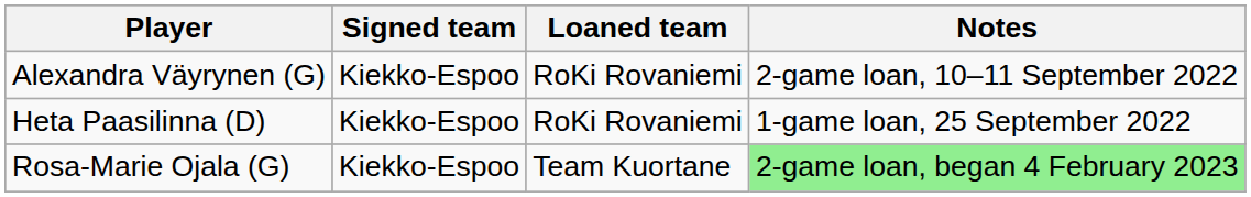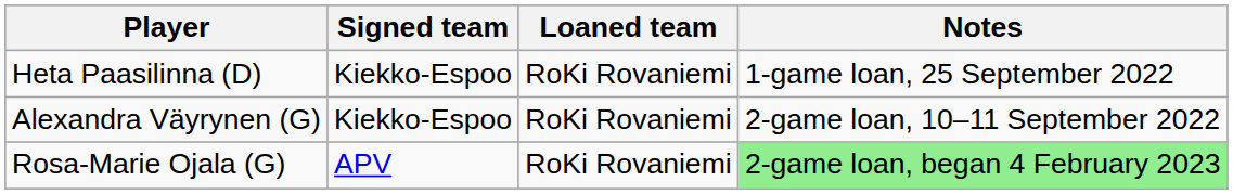rows swapped: Alexandra Väyrynen (G) <-> Heta Paasilinna (D)
Rosa-Marie Ojala (G) | Signed team: Kiekko-Espoo -> APV
Rosa-Marie Ojala (G) | Loaned team: Team Kuortane -> RoKi Rovaniemi
